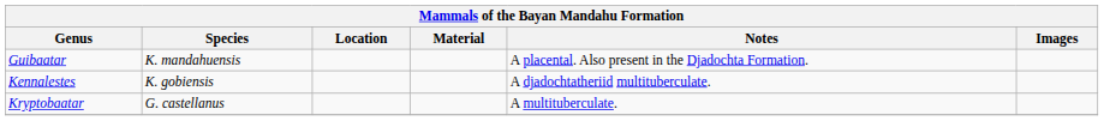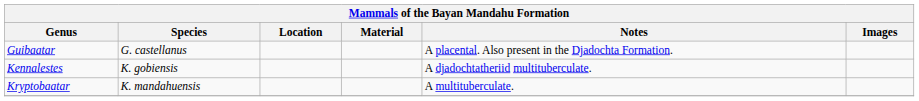Guibaatar | Species: K. mandahuensis -> G. castellanus
Kryptobaatar | Species: G. castellanus -> K. mandahuensis
